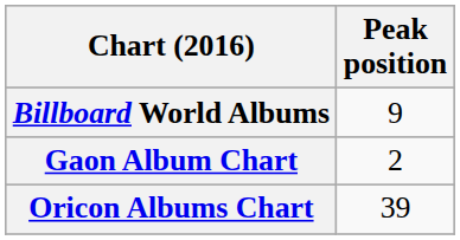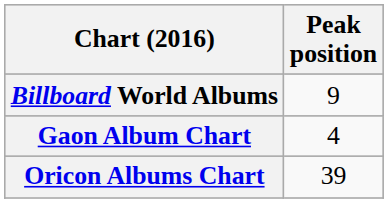Gaon Album Chart | Peak position: 2 -> 4
